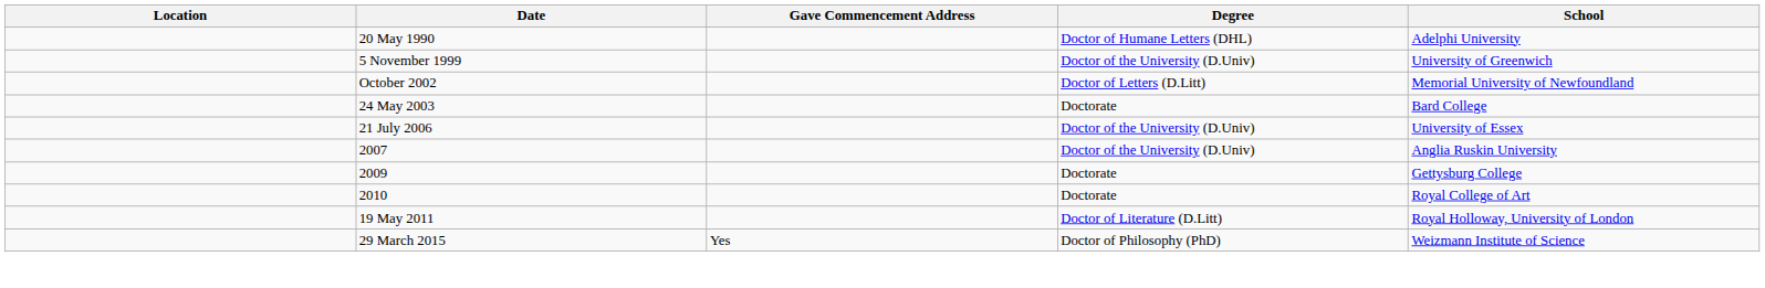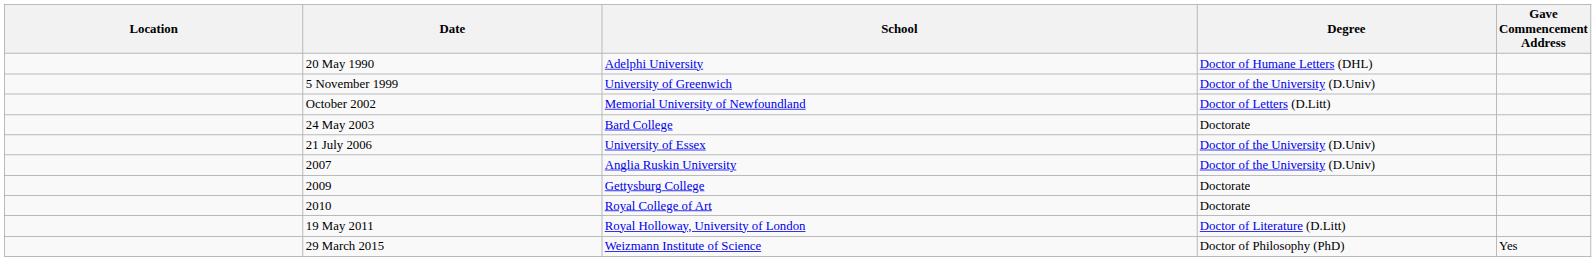columns swapped: School <-> Gave Commencement Address
